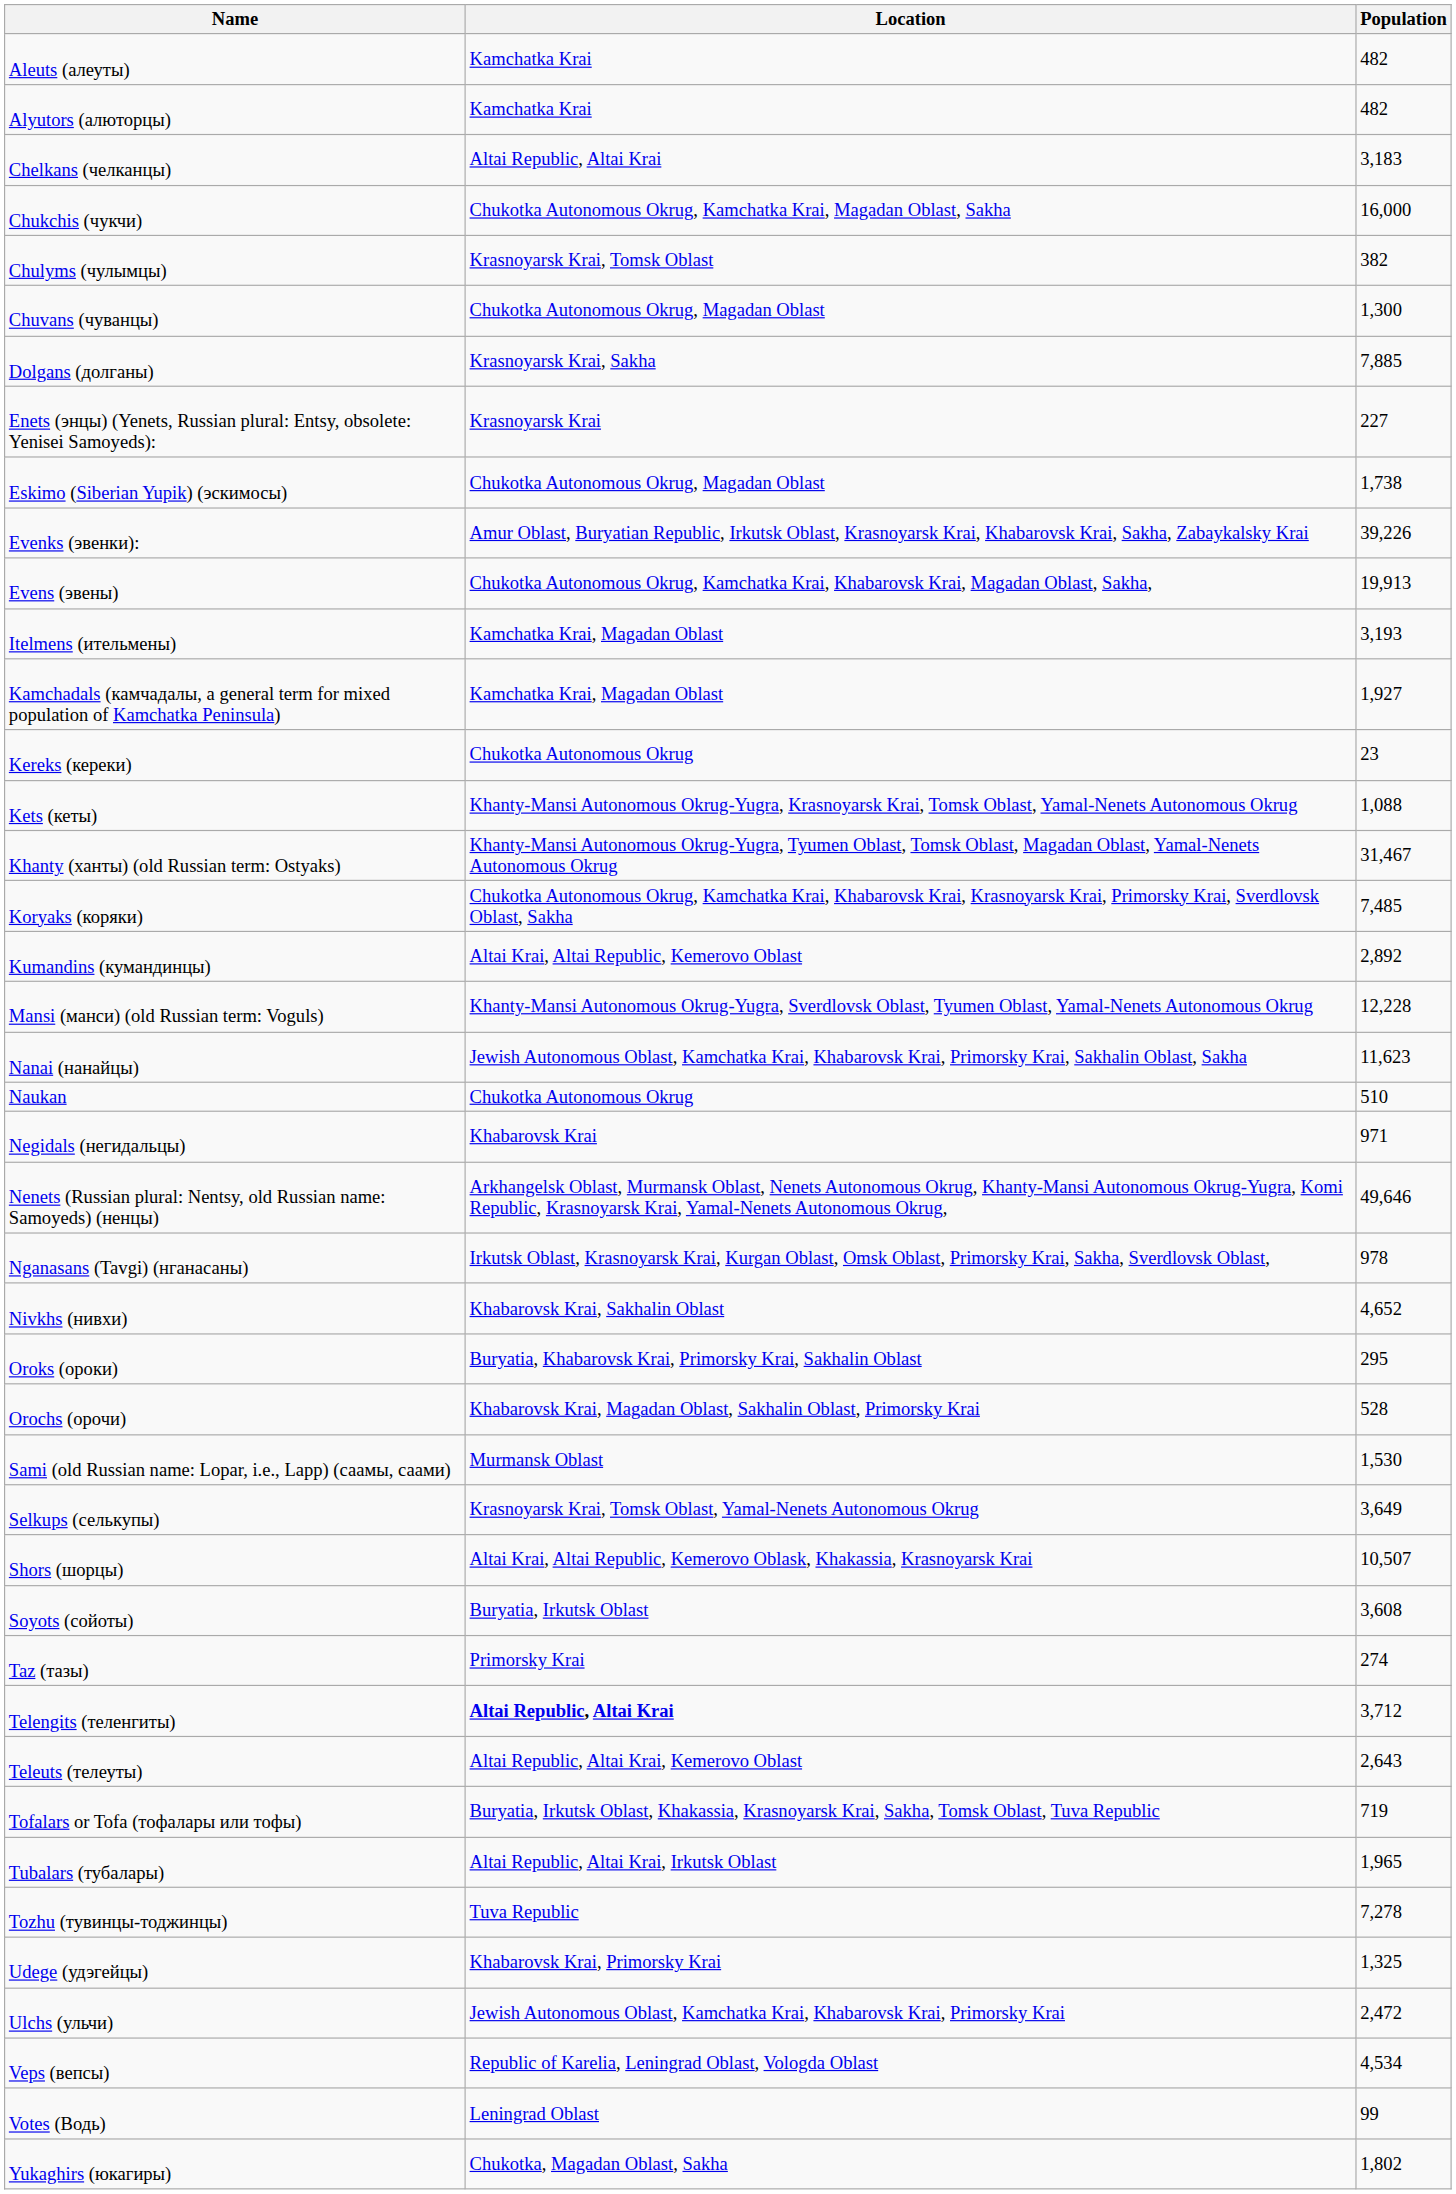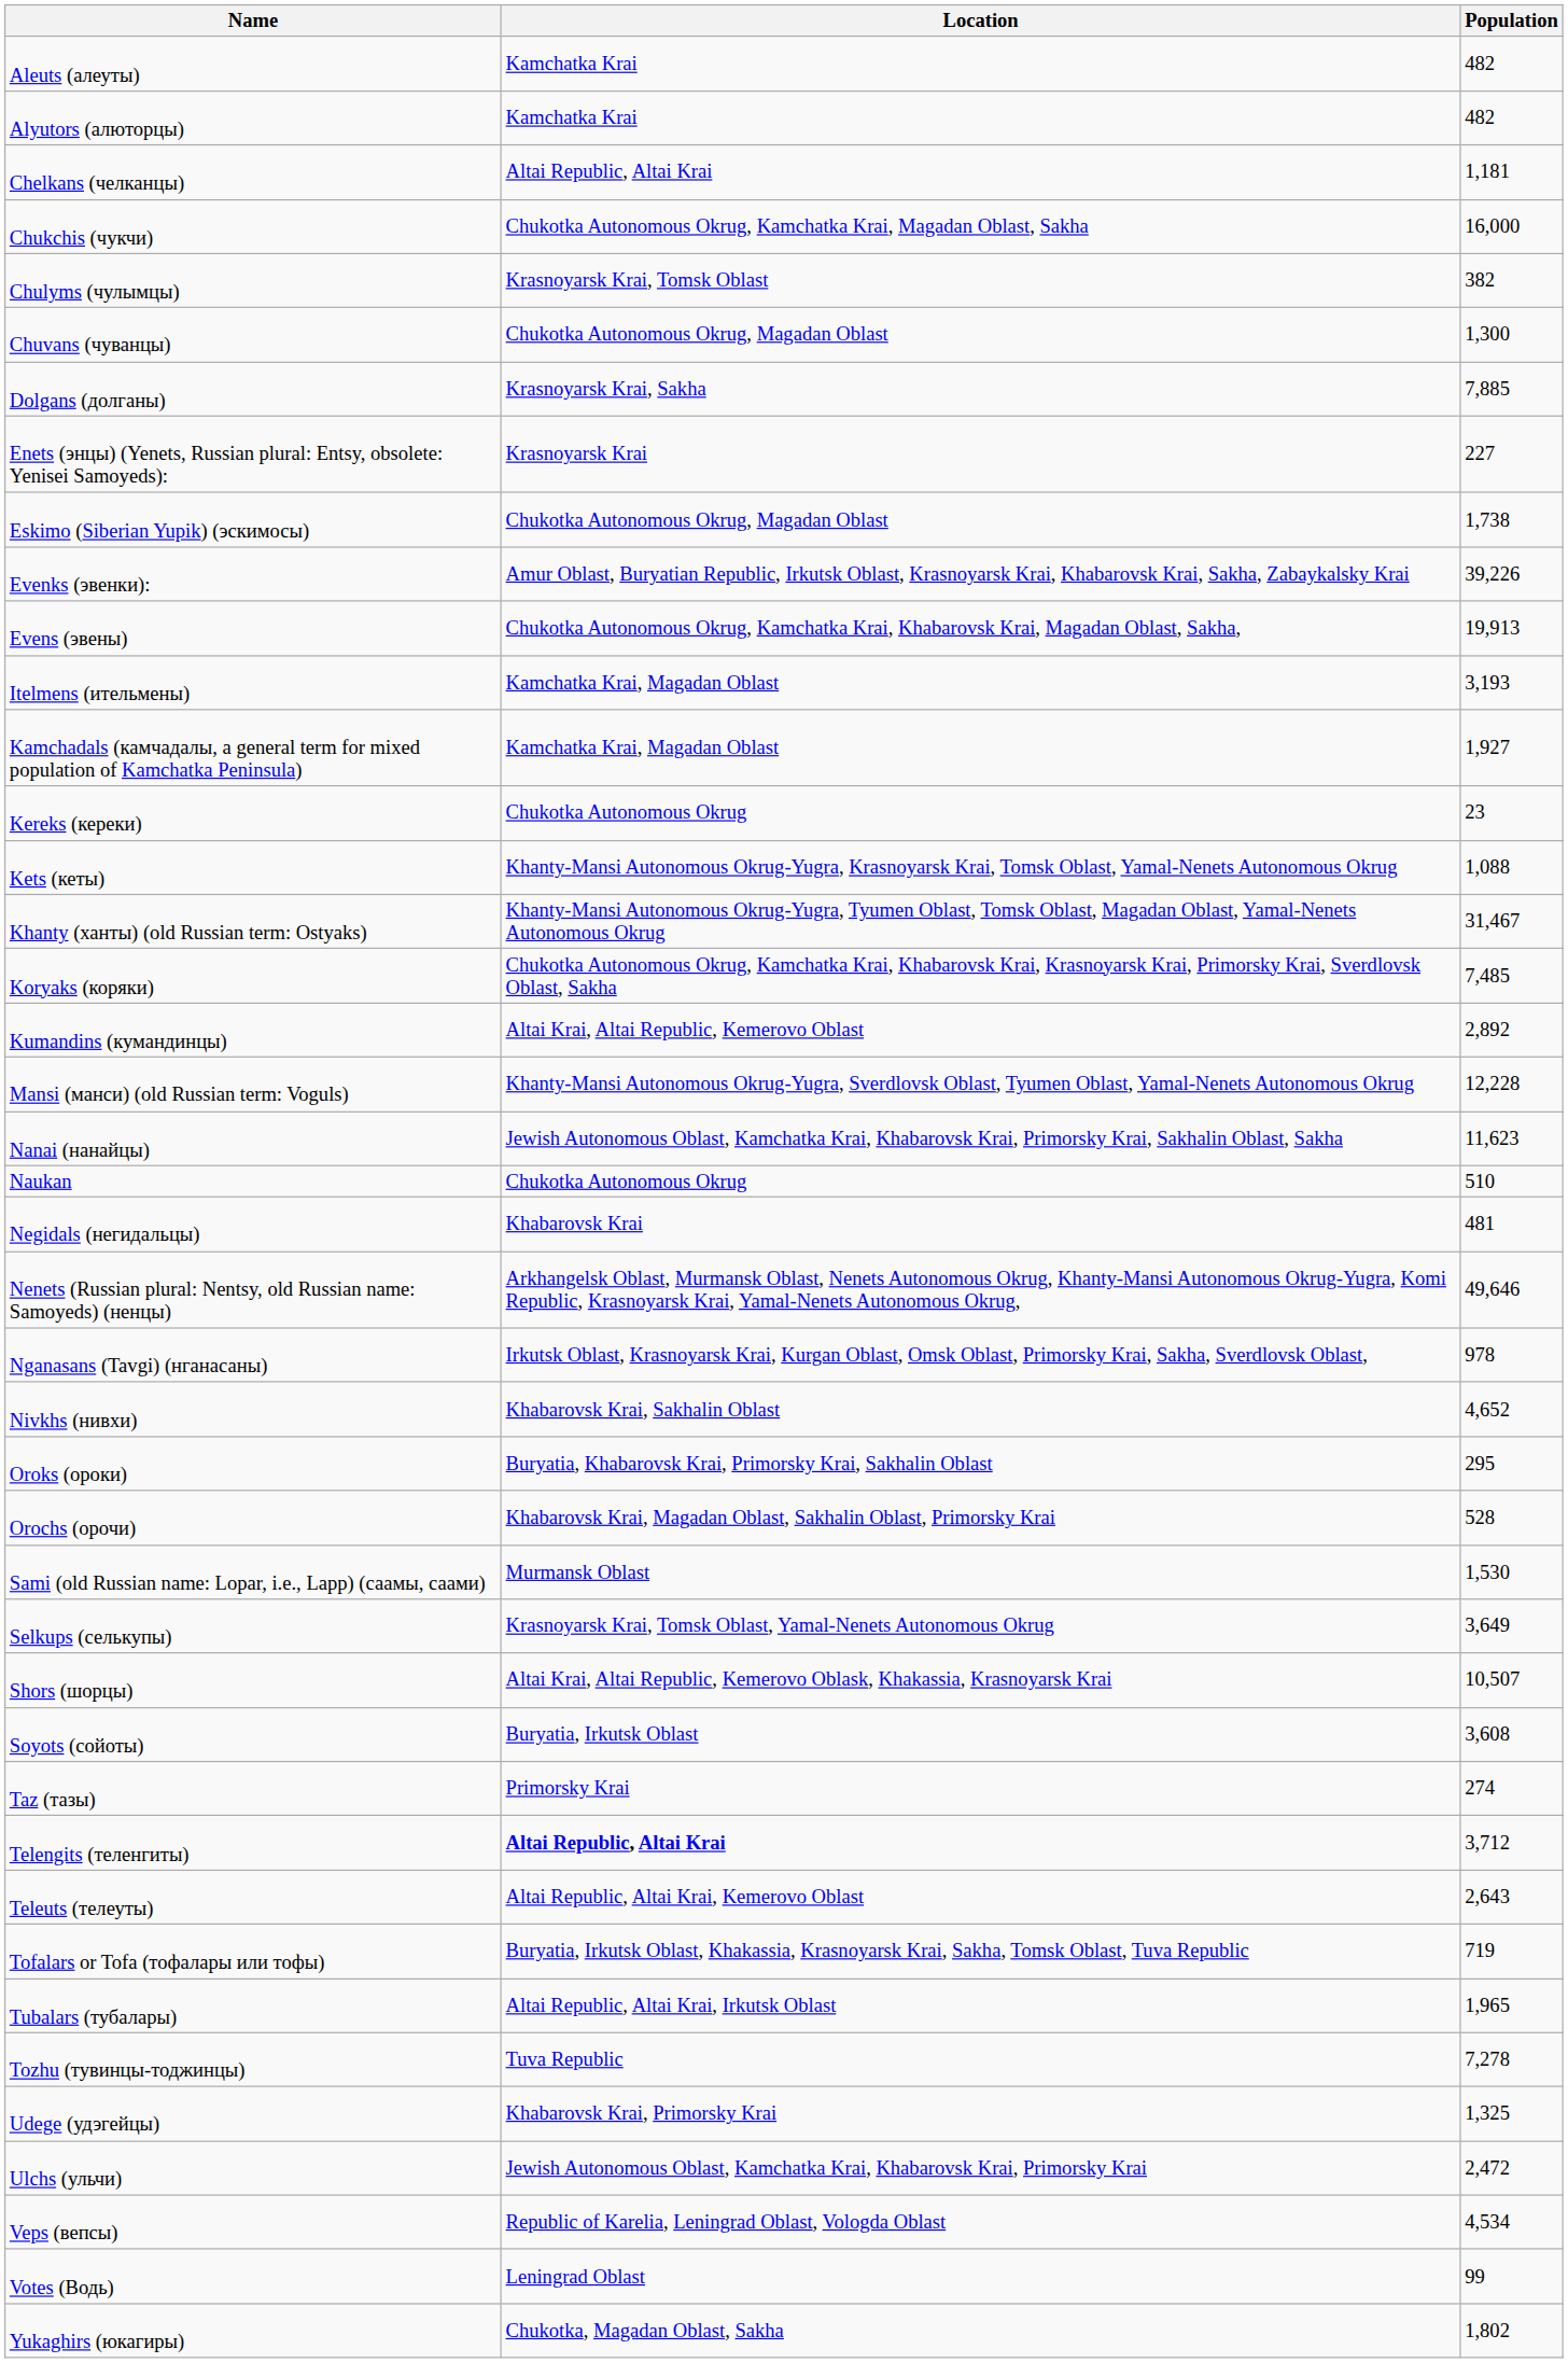Chelkans (челканцы) | Population: 3,183 -> 1,181
Negidals (негидальцы) | Population: 971 -> 481
